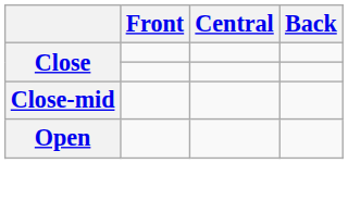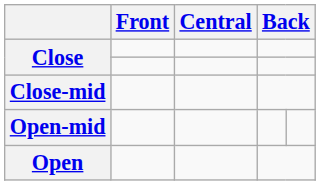+ row: Open-mid
